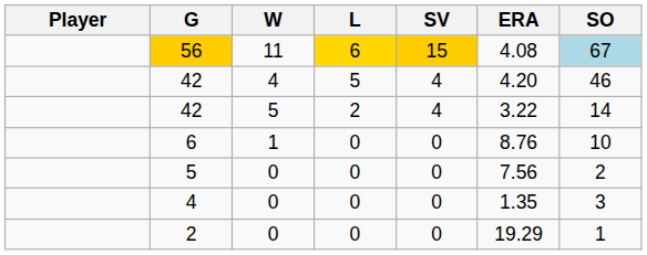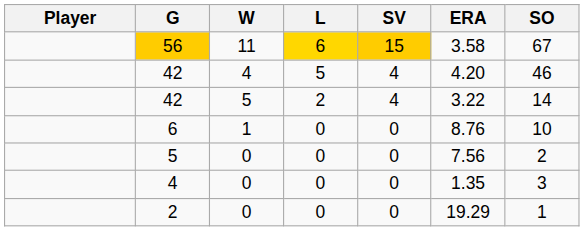56 | ERA: 4.08 -> 3.58
56 | SO: lightblue background -> no background
